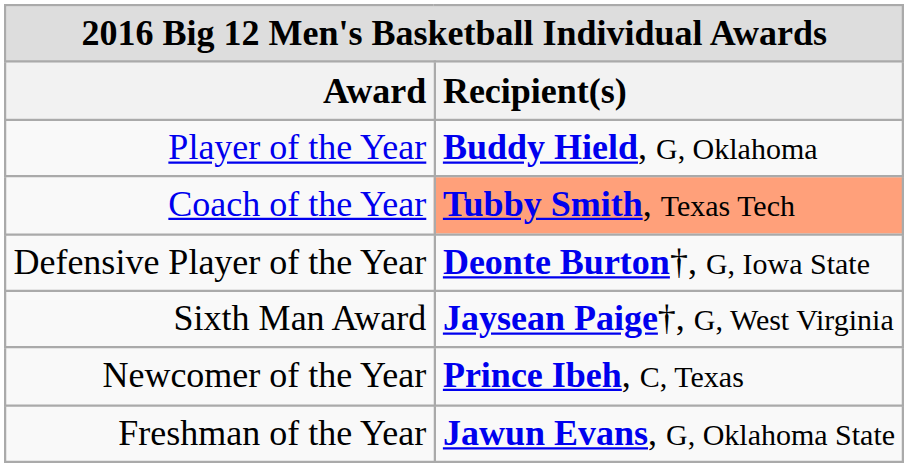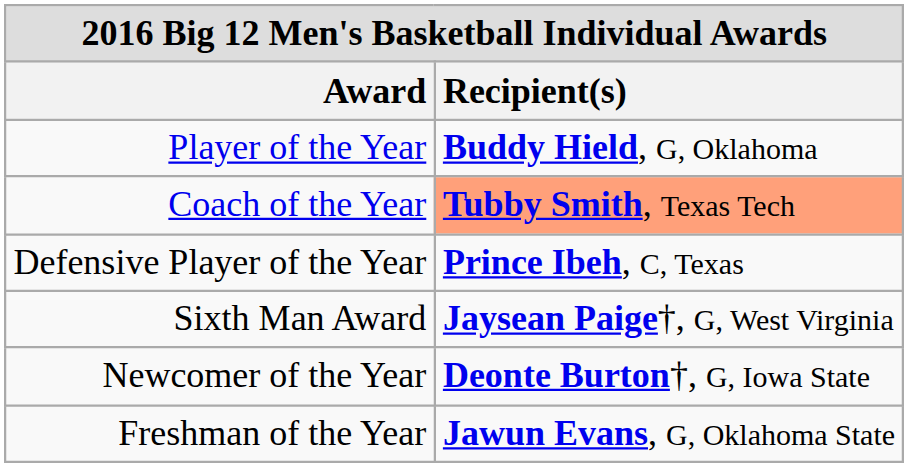Defensive Player of the Year | Recipient(s): Deonte Burton†, G, Iowa State -> Prince Ibeh, C, Texas
Newcomer of the Year | Recipient(s): Prince Ibeh, C, Texas -> Deonte Burton†, G, Iowa State
